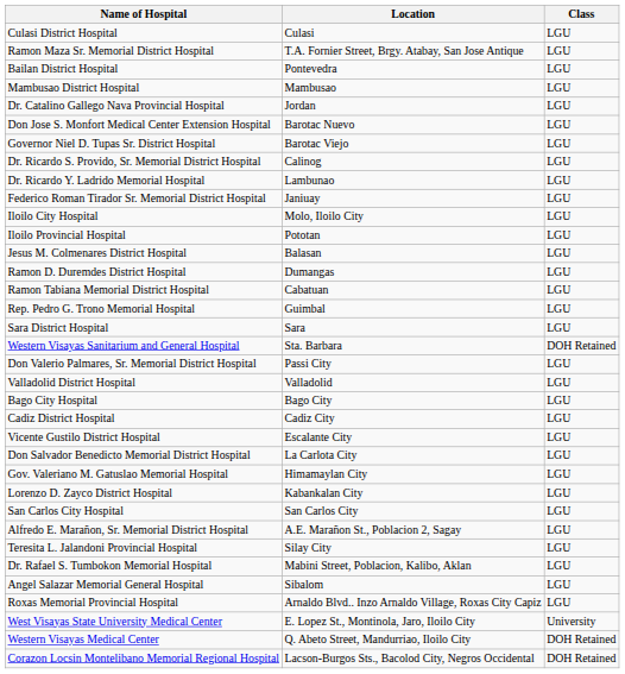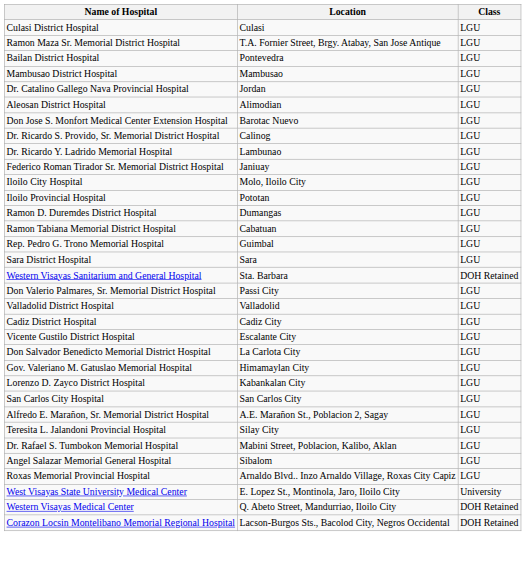+ row: Aleosan District Hospital | Alimodian | LGU
- row: Governor Niel D. Tupas Sr. District Hospital | Barotac Viejo | LGU
- row: Jesus M. Colmenares District Hospital | Balasan | LGU
- row: Bago City Hospital | Bago City | LGU
